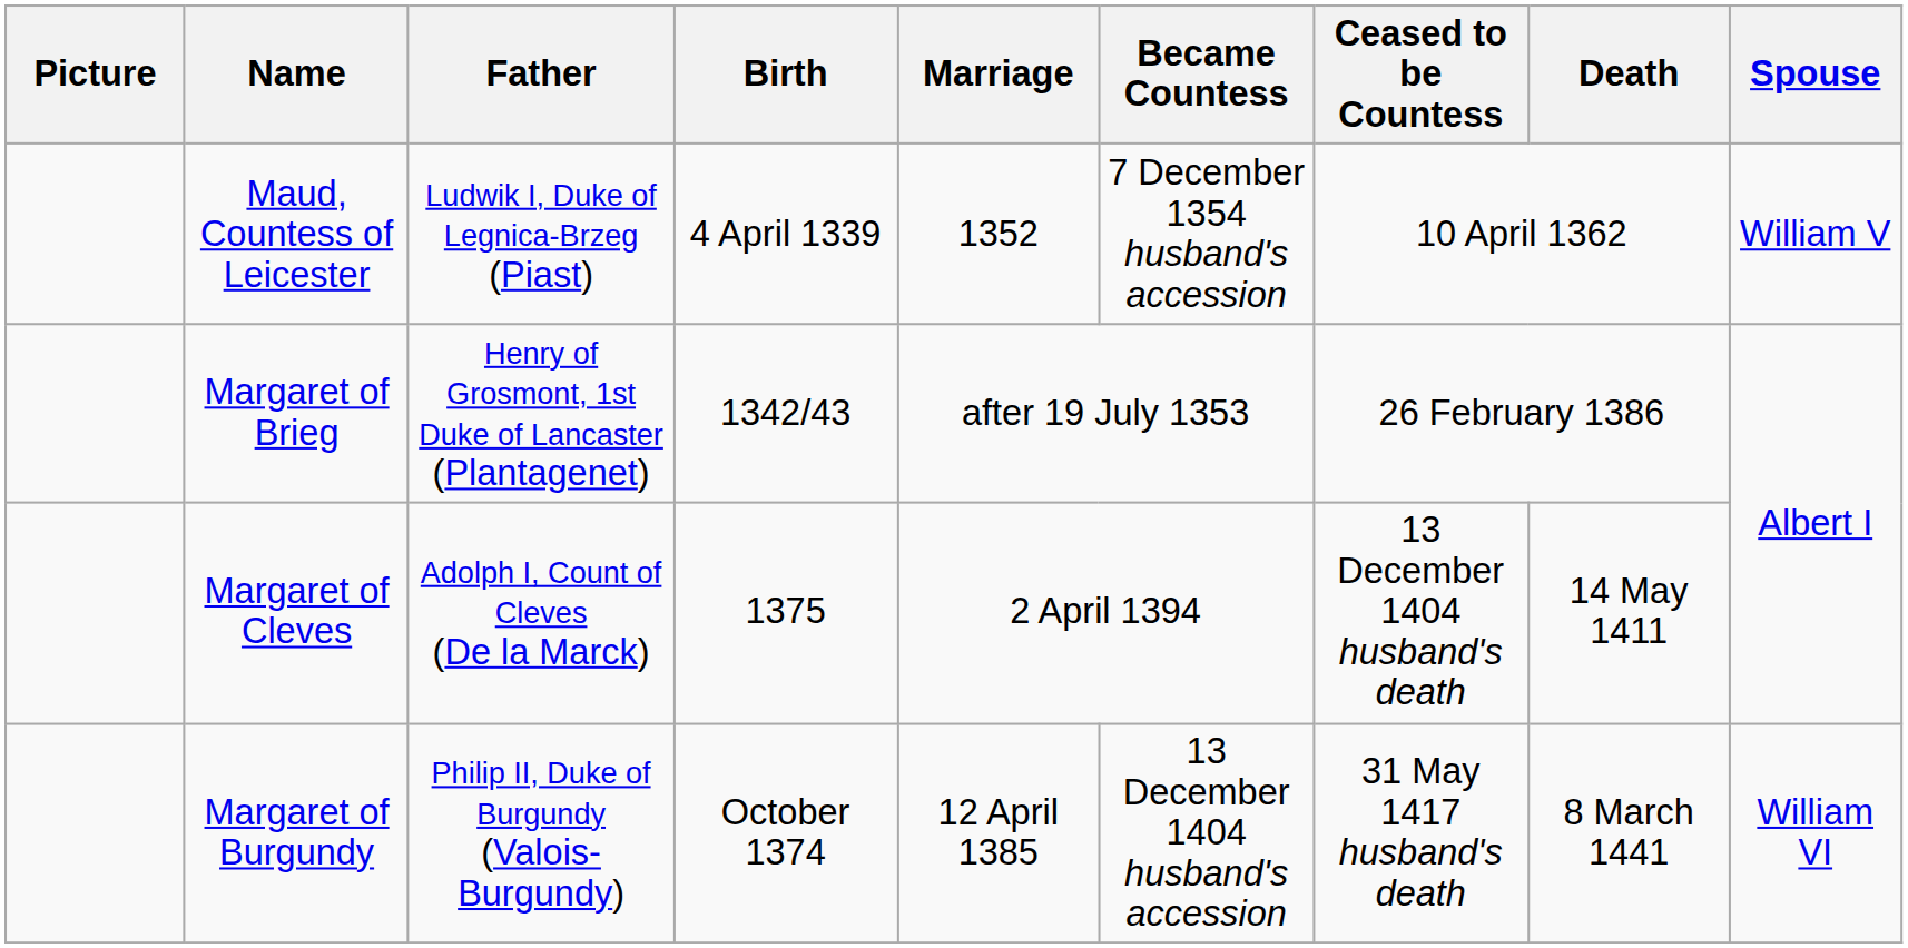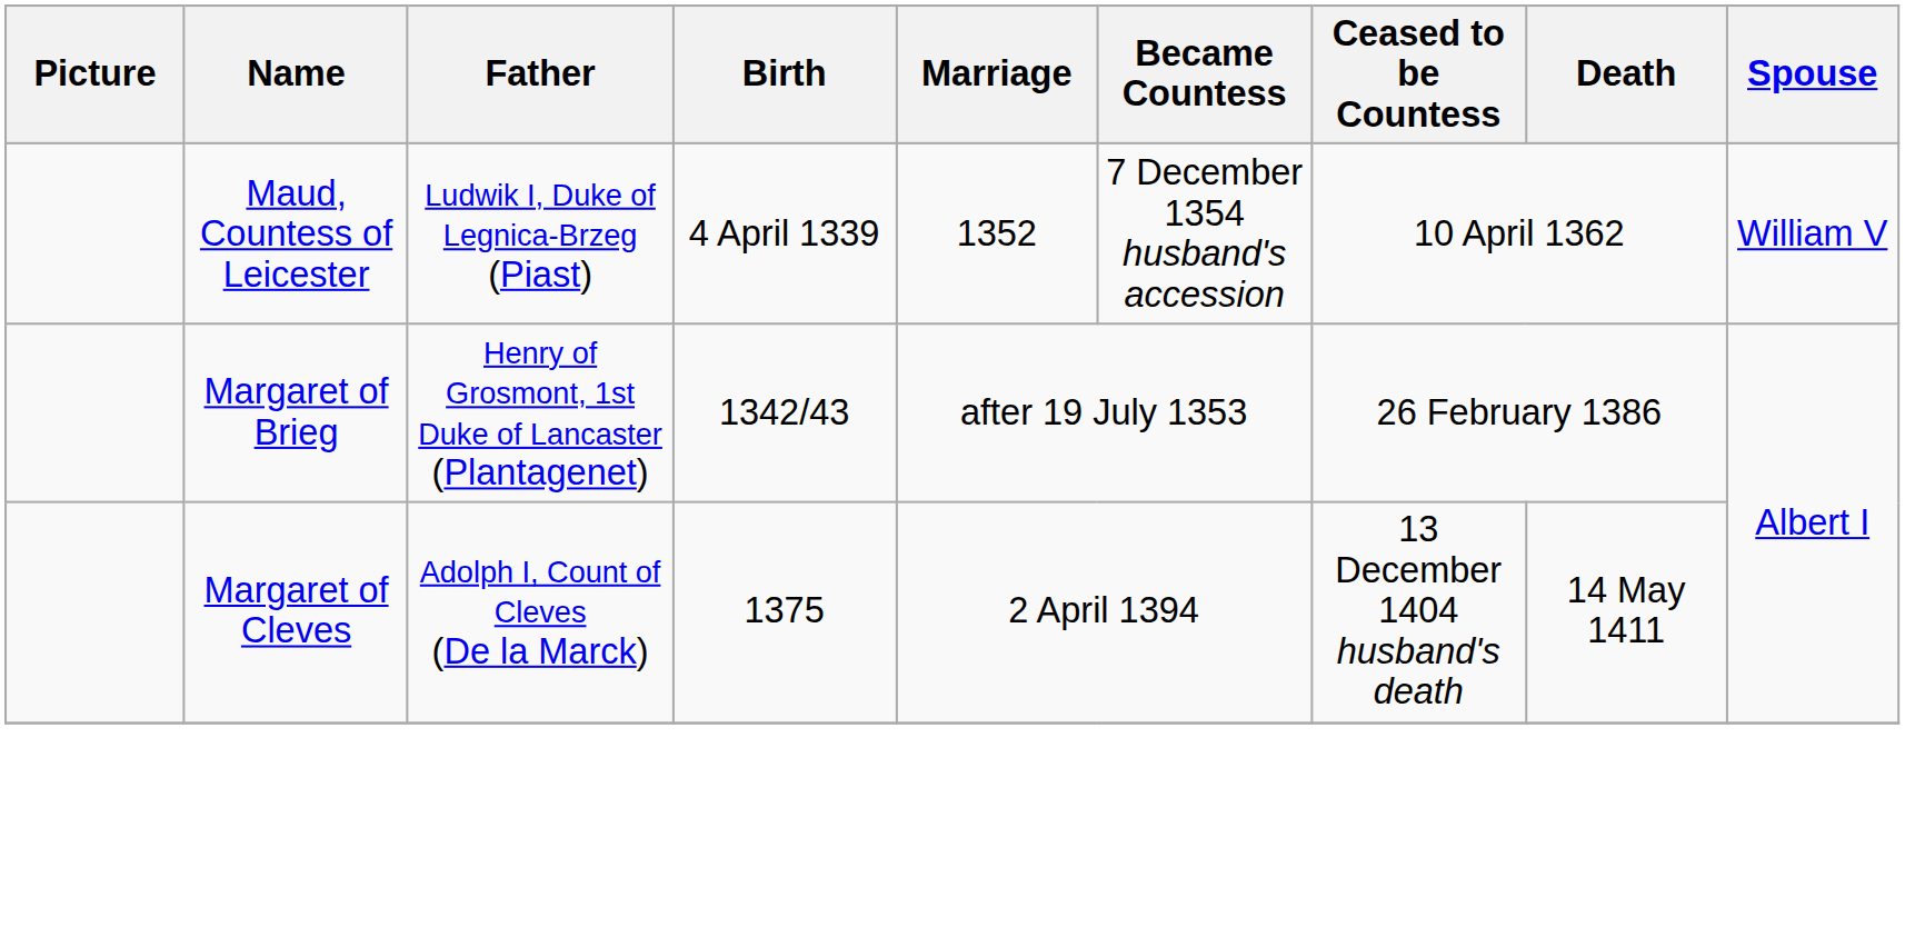- row: Margaret of Burgundy | Philip II, Duke of Burgundy (Valois-Burgundy) | October 1374 | 12 April 1385 | 13 December 1404 husband's accession | 31 May 1417 husband's death | 8 March 1441 | William VI
